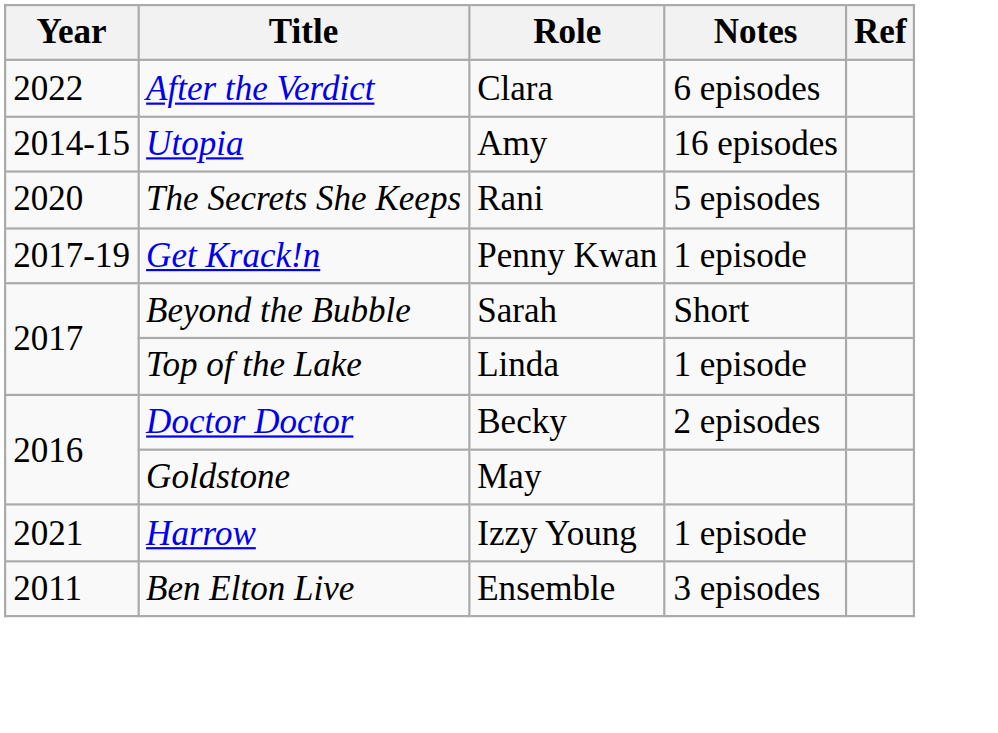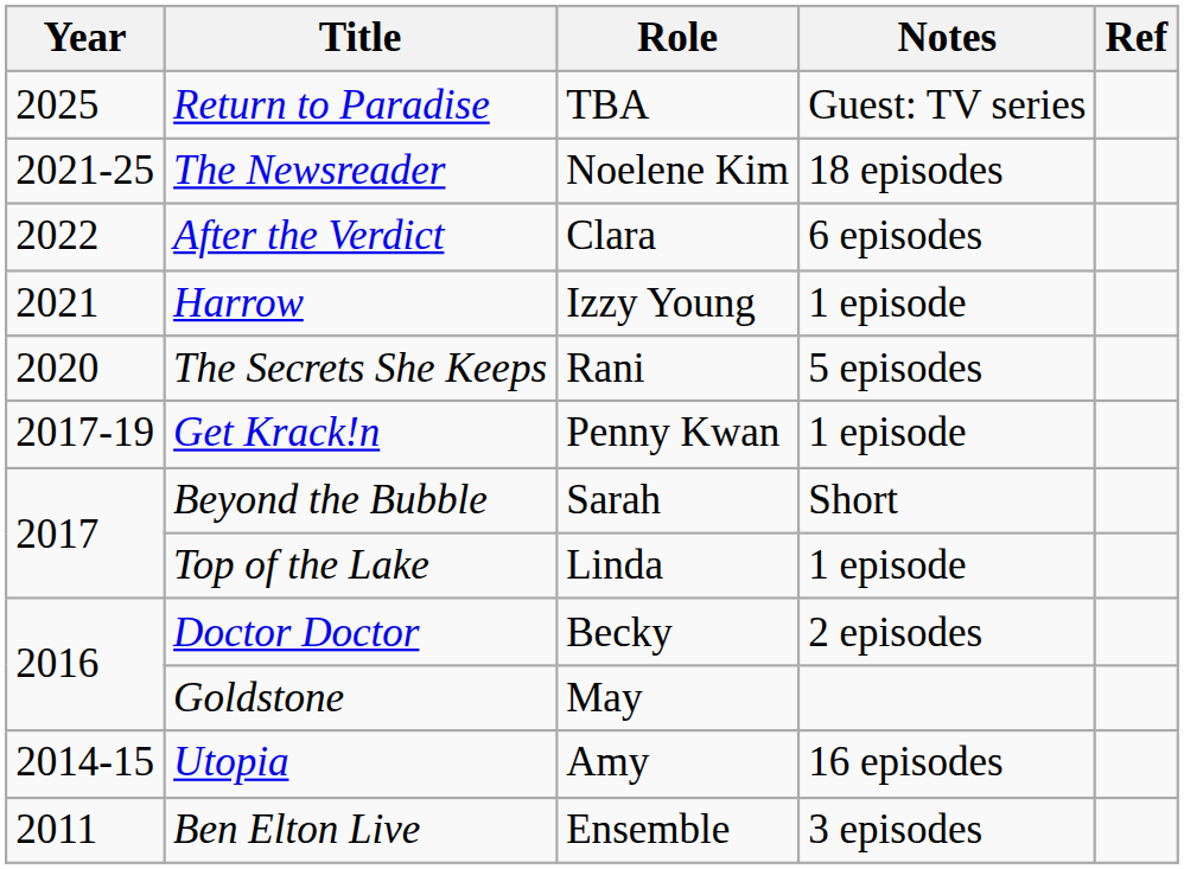+ row: 2025 | Return to Paradise | TBA | Guest: TV series
+ row: 2021-25 | The Newsreader | Noelene Kim | 18 episodes
rows swapped: Harrow <-> Utopia
